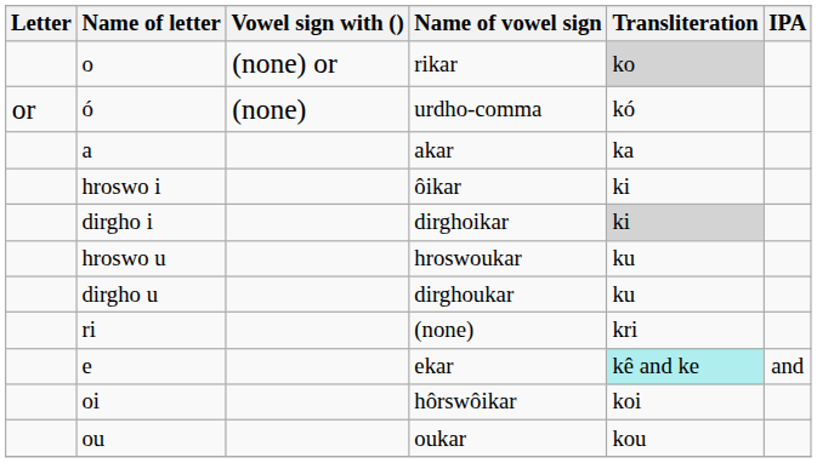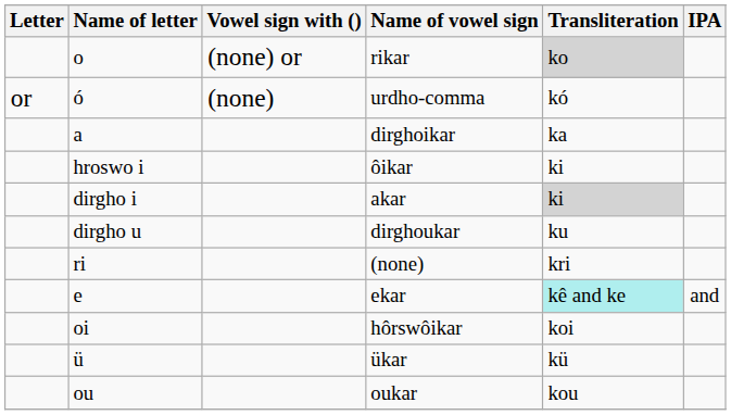a | Name of vowel sign: akar -> dirghoikar
dirgho i | Name of vowel sign: dirghoikar -> akar
- row: hroswo u | hroswoukar | ku
+ row: ü | ükar | kü
